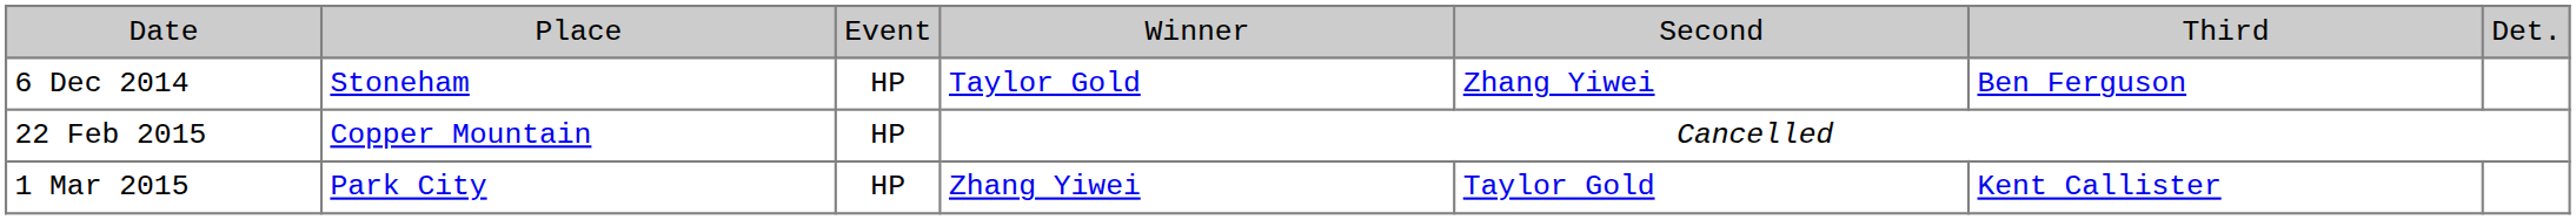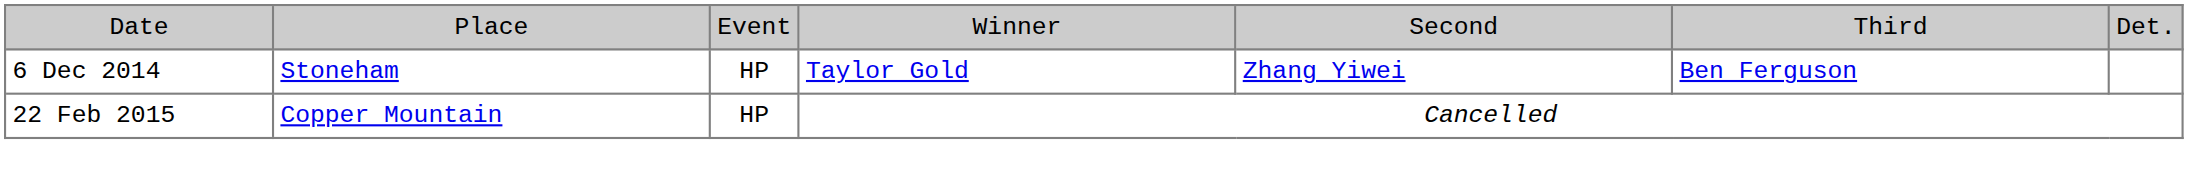- row: 1 Mar 2015 | Park City | HP | Zhang Yiwei | Taylor Gold | Kent Callister
